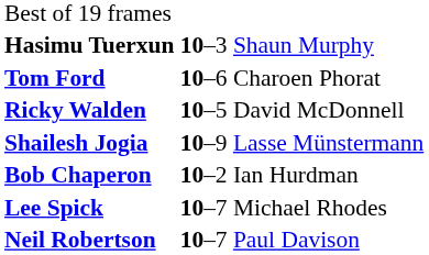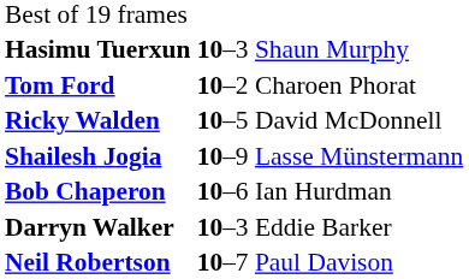Tom Ford | column 2: 10–6 -> 10–2
Bob Chaperon | column 2: 10–2 -> 10–6
+ row: Darryn Walker | 10–3 | Eddie Barker
- row: Lee Spick | 10–7 | Michael Rhodes
